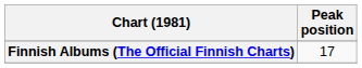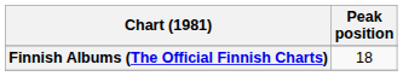Finnish Albums (The Official Finnish Charts) | Peak position: 17 -> 18
